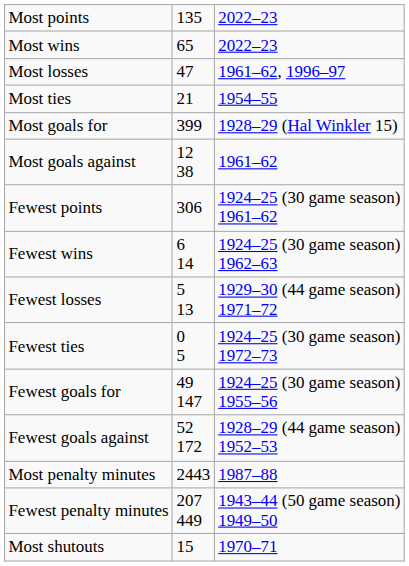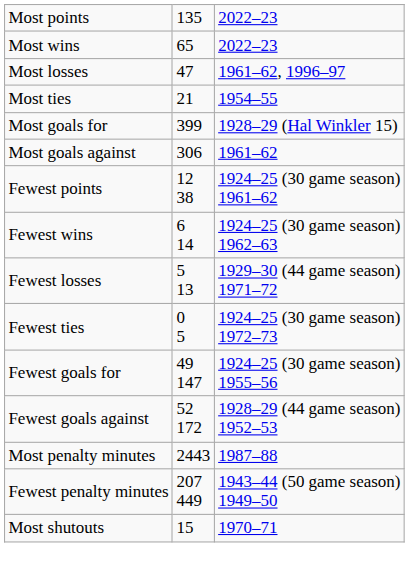Most goals against | column 2: 12 38 -> 306
Fewest points | column 2: 306 -> 12 38
